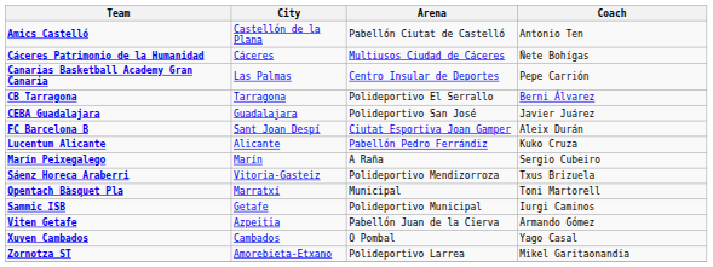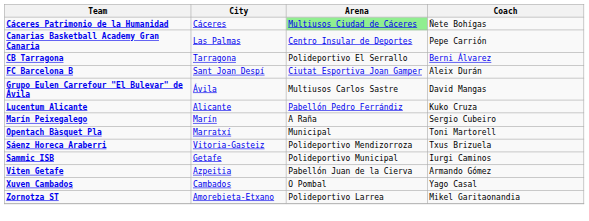- row: Amics Castelló | Castellón de la Plana | Pabellón Ciutat de Castelló | Antonio Ten
Cáceres Patrimonio de la Humanidad | Arena: no background -> lightgreen background
- row: CEBA Guadalajara | Guadalajara | Polideportivo San José | Javier Juárez
+ row: Grupo Eulen Carrefour "El Bulevar" de Ávila | Ávila | Multiusos Carlos Sastre | David Mangas
rows swapped: Opentach Bàsquet Pla <-> Sáenz Horeca Araberri
